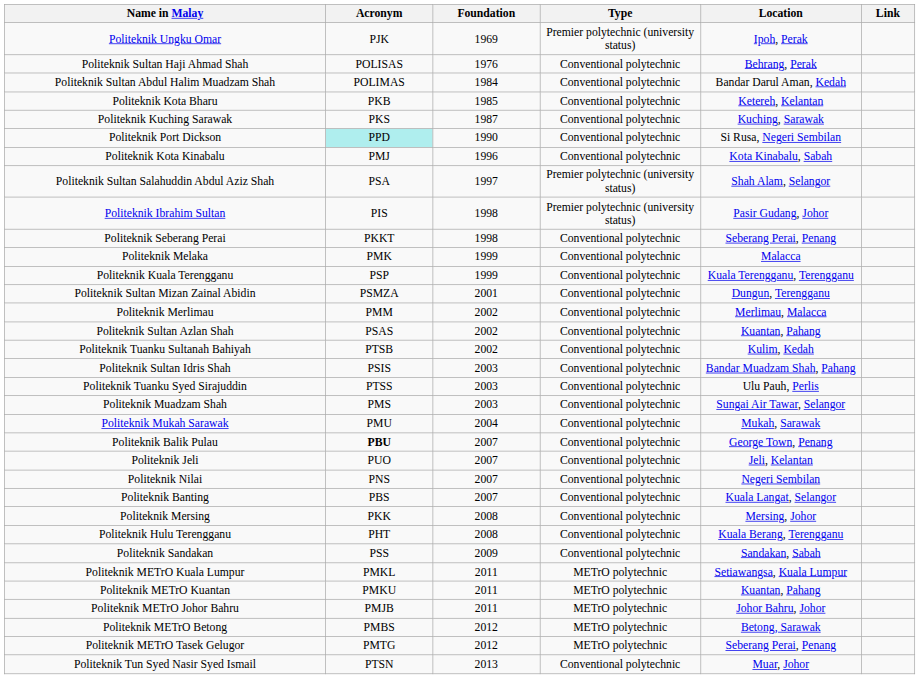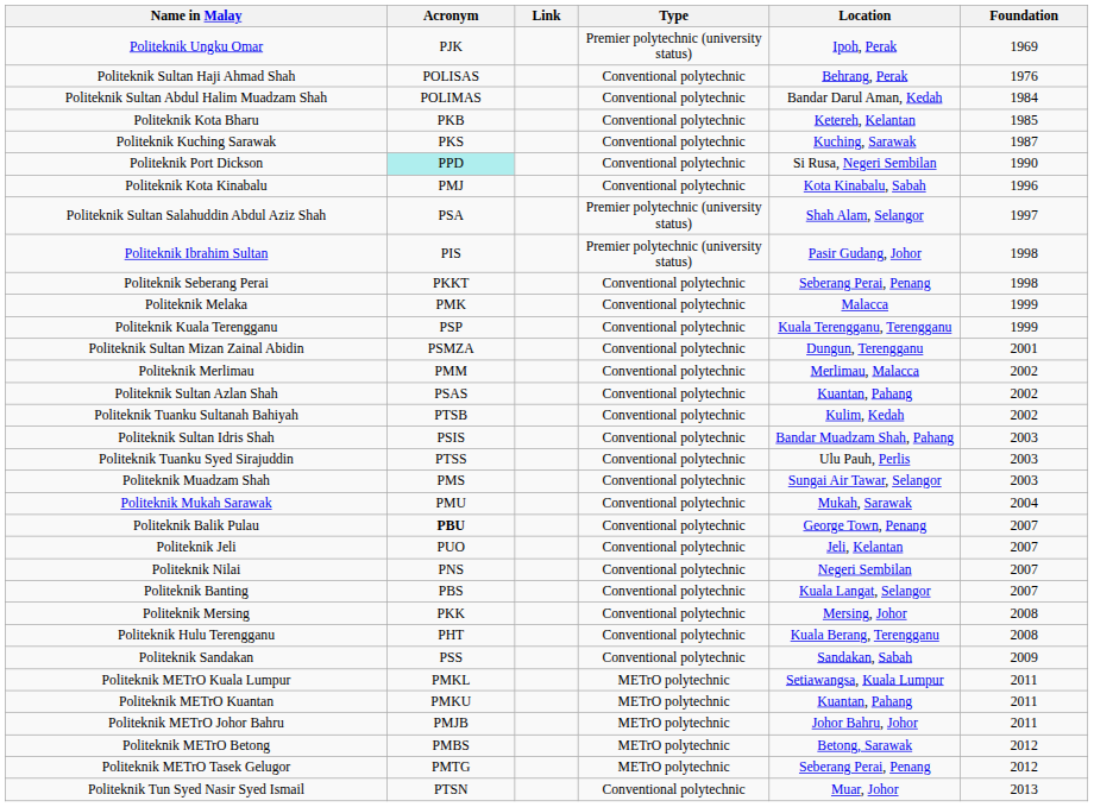columns swapped: Foundation <-> Link
